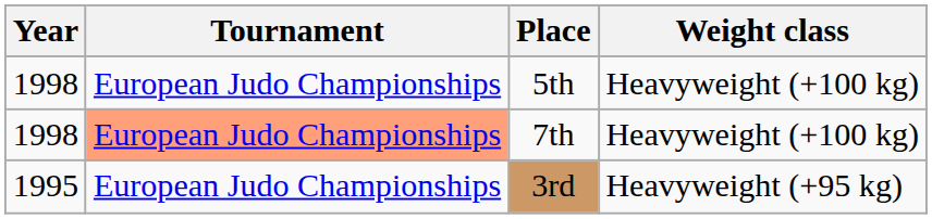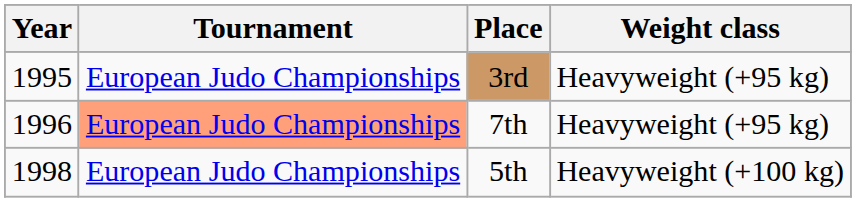rows swapped: 5th <-> 3rd
7th | Year: 1998 -> 1996
7th | Weight class: Heavyweight (+100 kg) -> Heavyweight (+95 kg)
